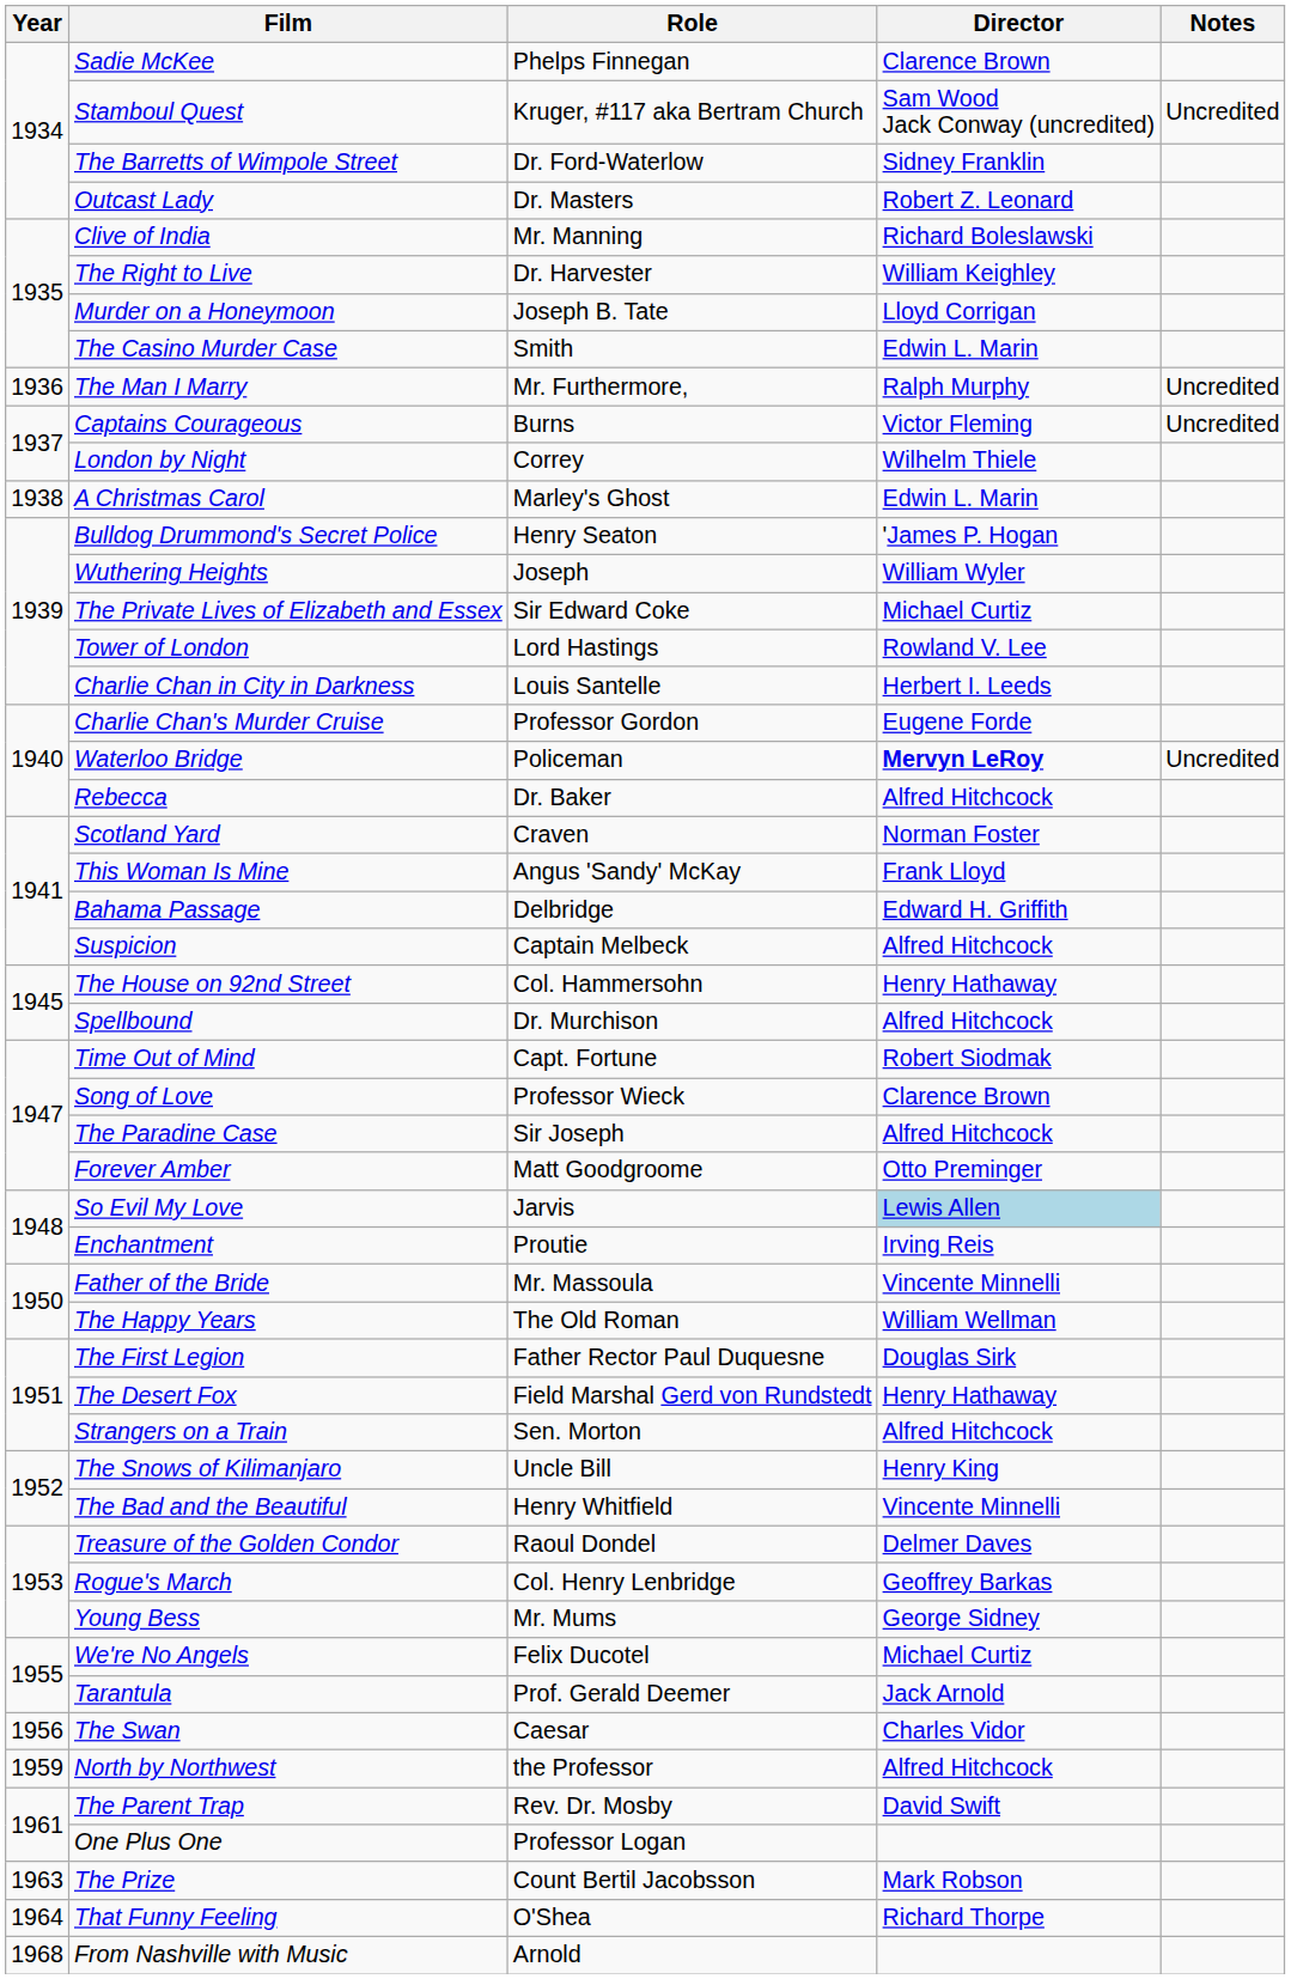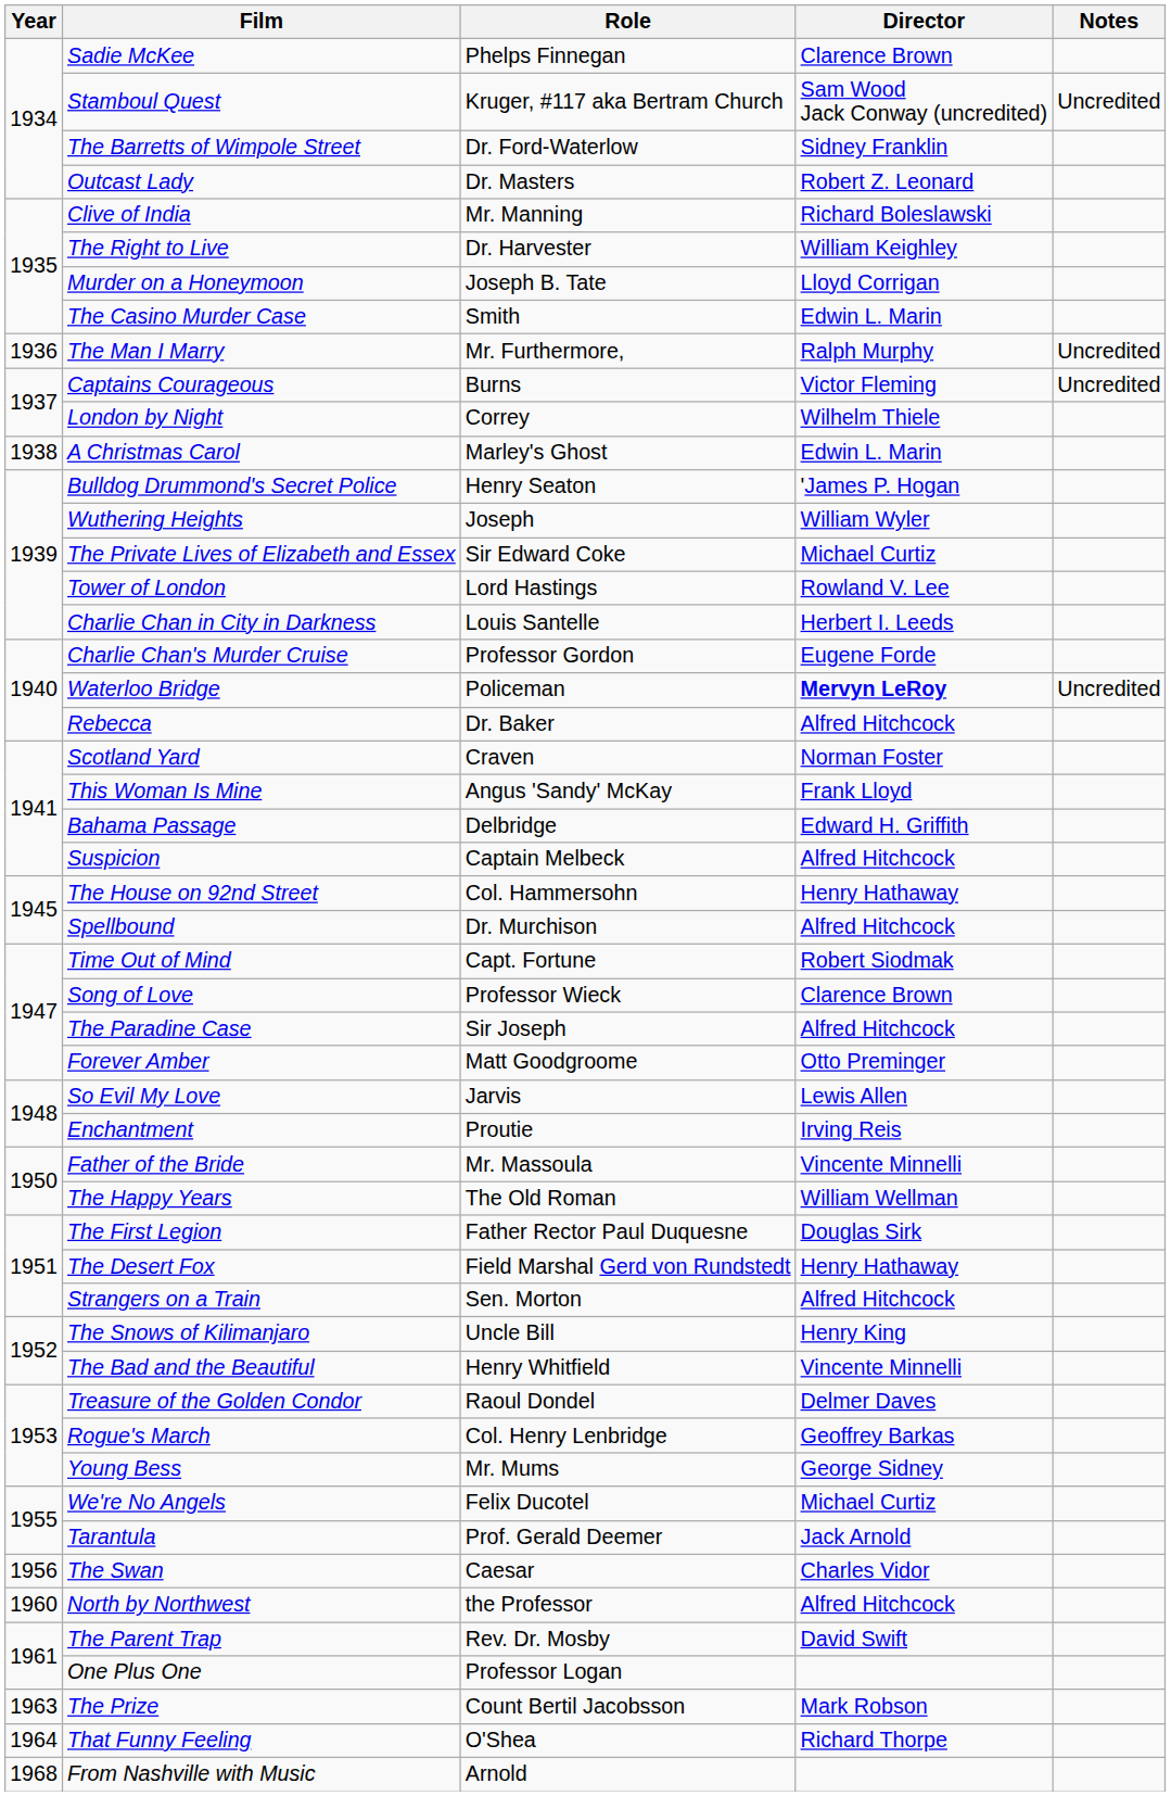So Evil My Love | Director: lightblue background -> no background
North by Northwest | Year: 1959 -> 1960
